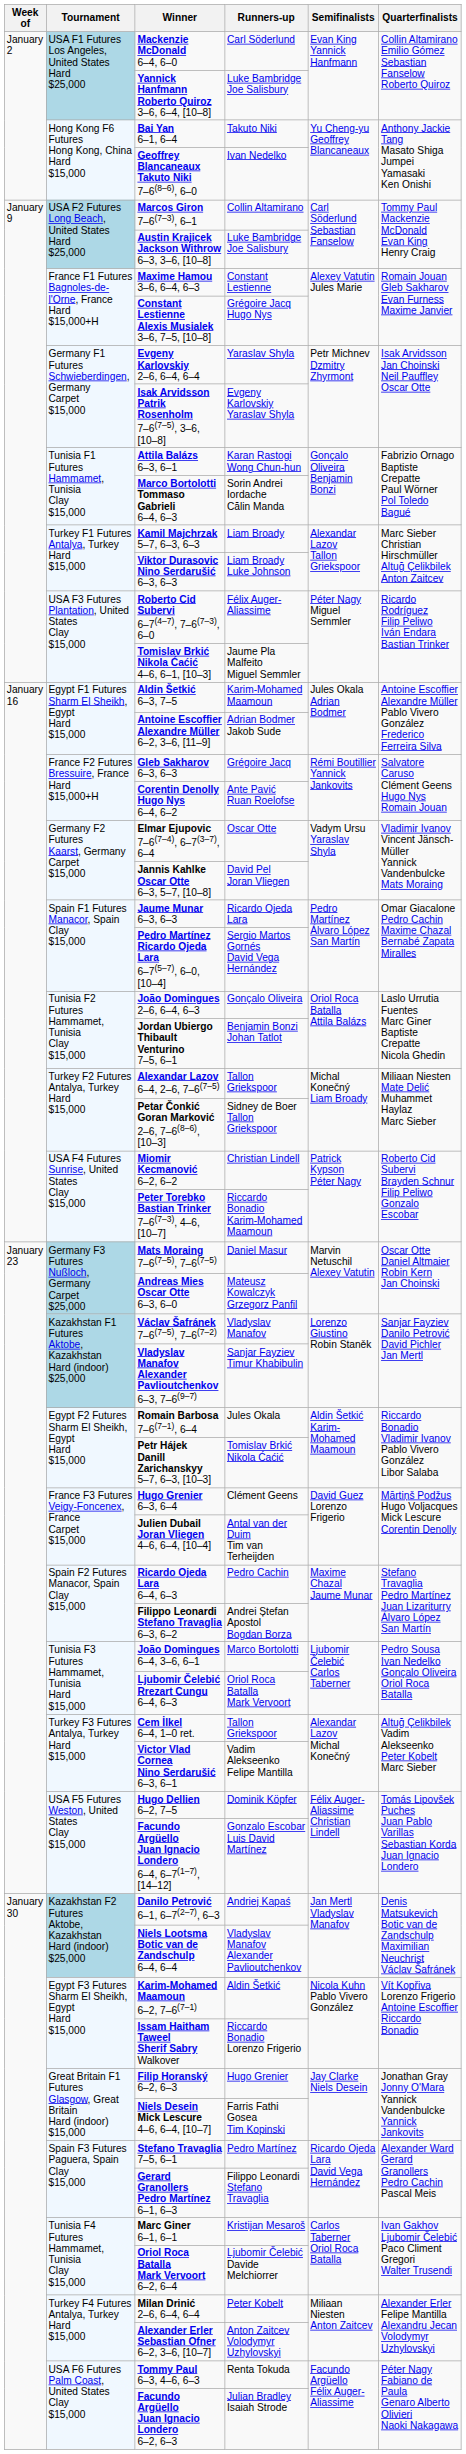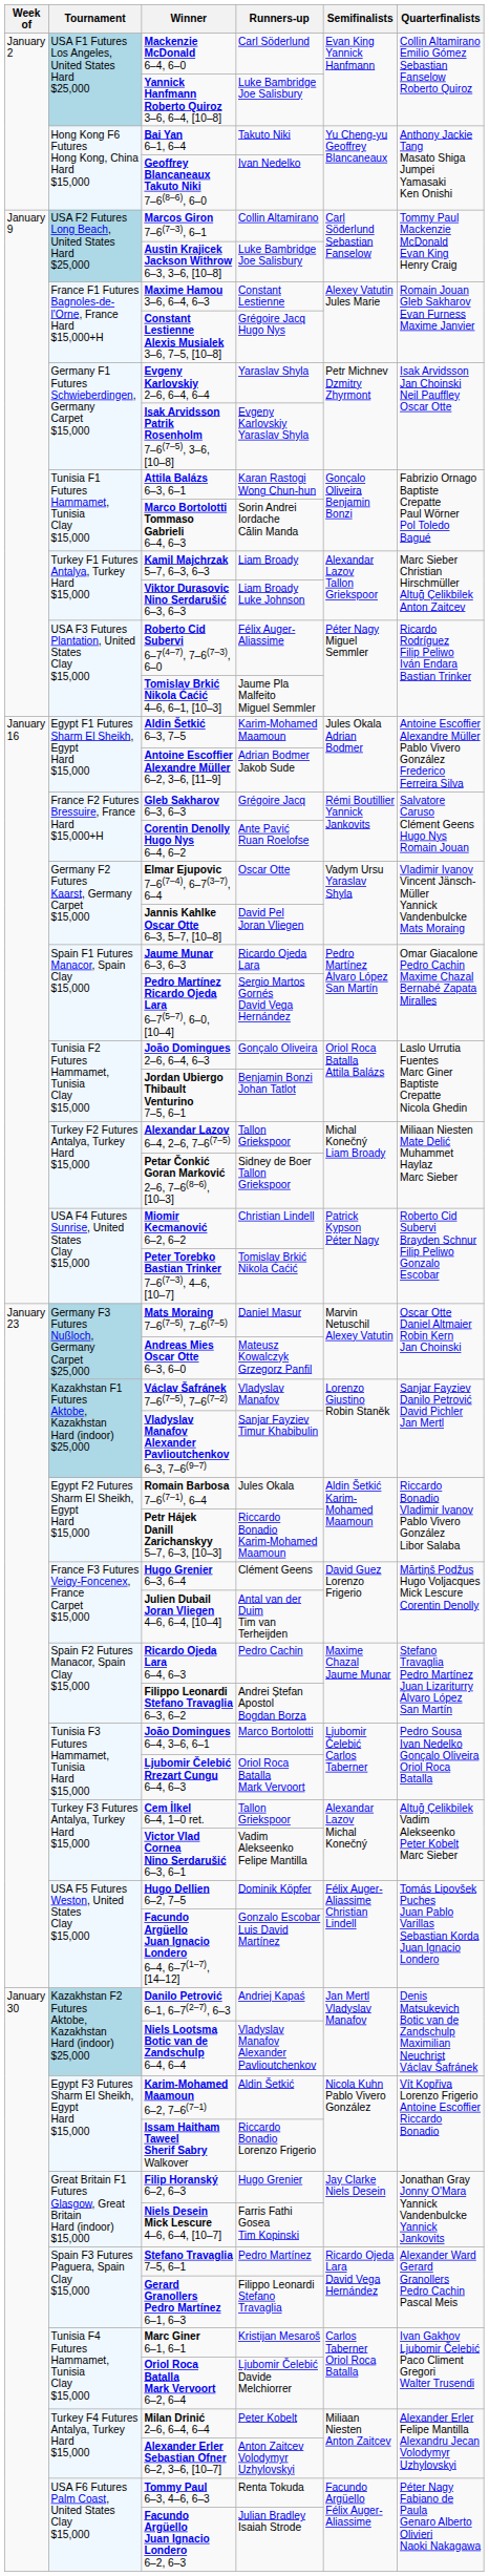Peter Torebko Bastian Trinker 7–6(7–3), 4–6, [10–7] | Runners-up: Riccardo Bonadio Karim-Mohamed Maamoun -> Tomislav Brkić Nikola Ćaćić
Petr Hájek Danill Zarichanskyy 5–7, 6–3, [10–3] | Runners-up: Tomislav Brkić Nikola Ćaćić -> Riccardo Bonadio Karim-Mohamed Maamoun
